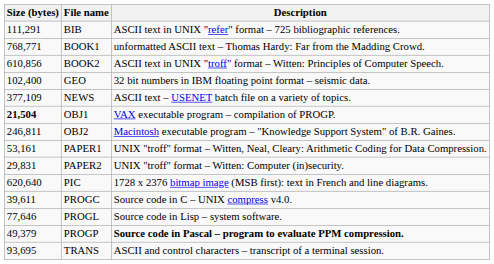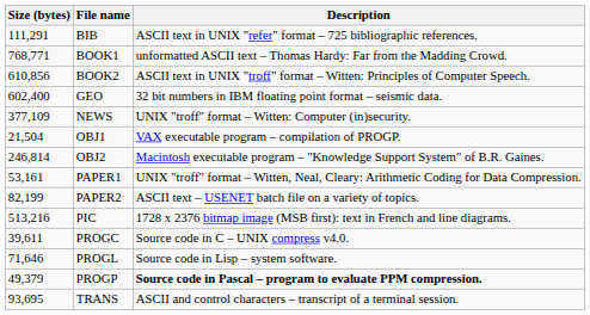GEO | Size (bytes): 102,400 -> 602,400
NEWS | Description: ASCII text – USENET batch file on a variety of topics. -> UNIX "troff" format – Witten: Computer (in)security.
OBJ1 | Size (bytes): bold -> normal
OBJ2 | Size (bytes): 246,811 -> 246,814
PAPER2 | Size (bytes): 29,831 -> 82,199
PAPER2 | Description: UNIX "troff" format – Witten: Computer (in)security. -> ASCII text – USENET batch file on a variety of topics.
PIC | Size (bytes): 620,640 -> 513,216
PROGL | Size (bytes): 77,646 -> 71,646
